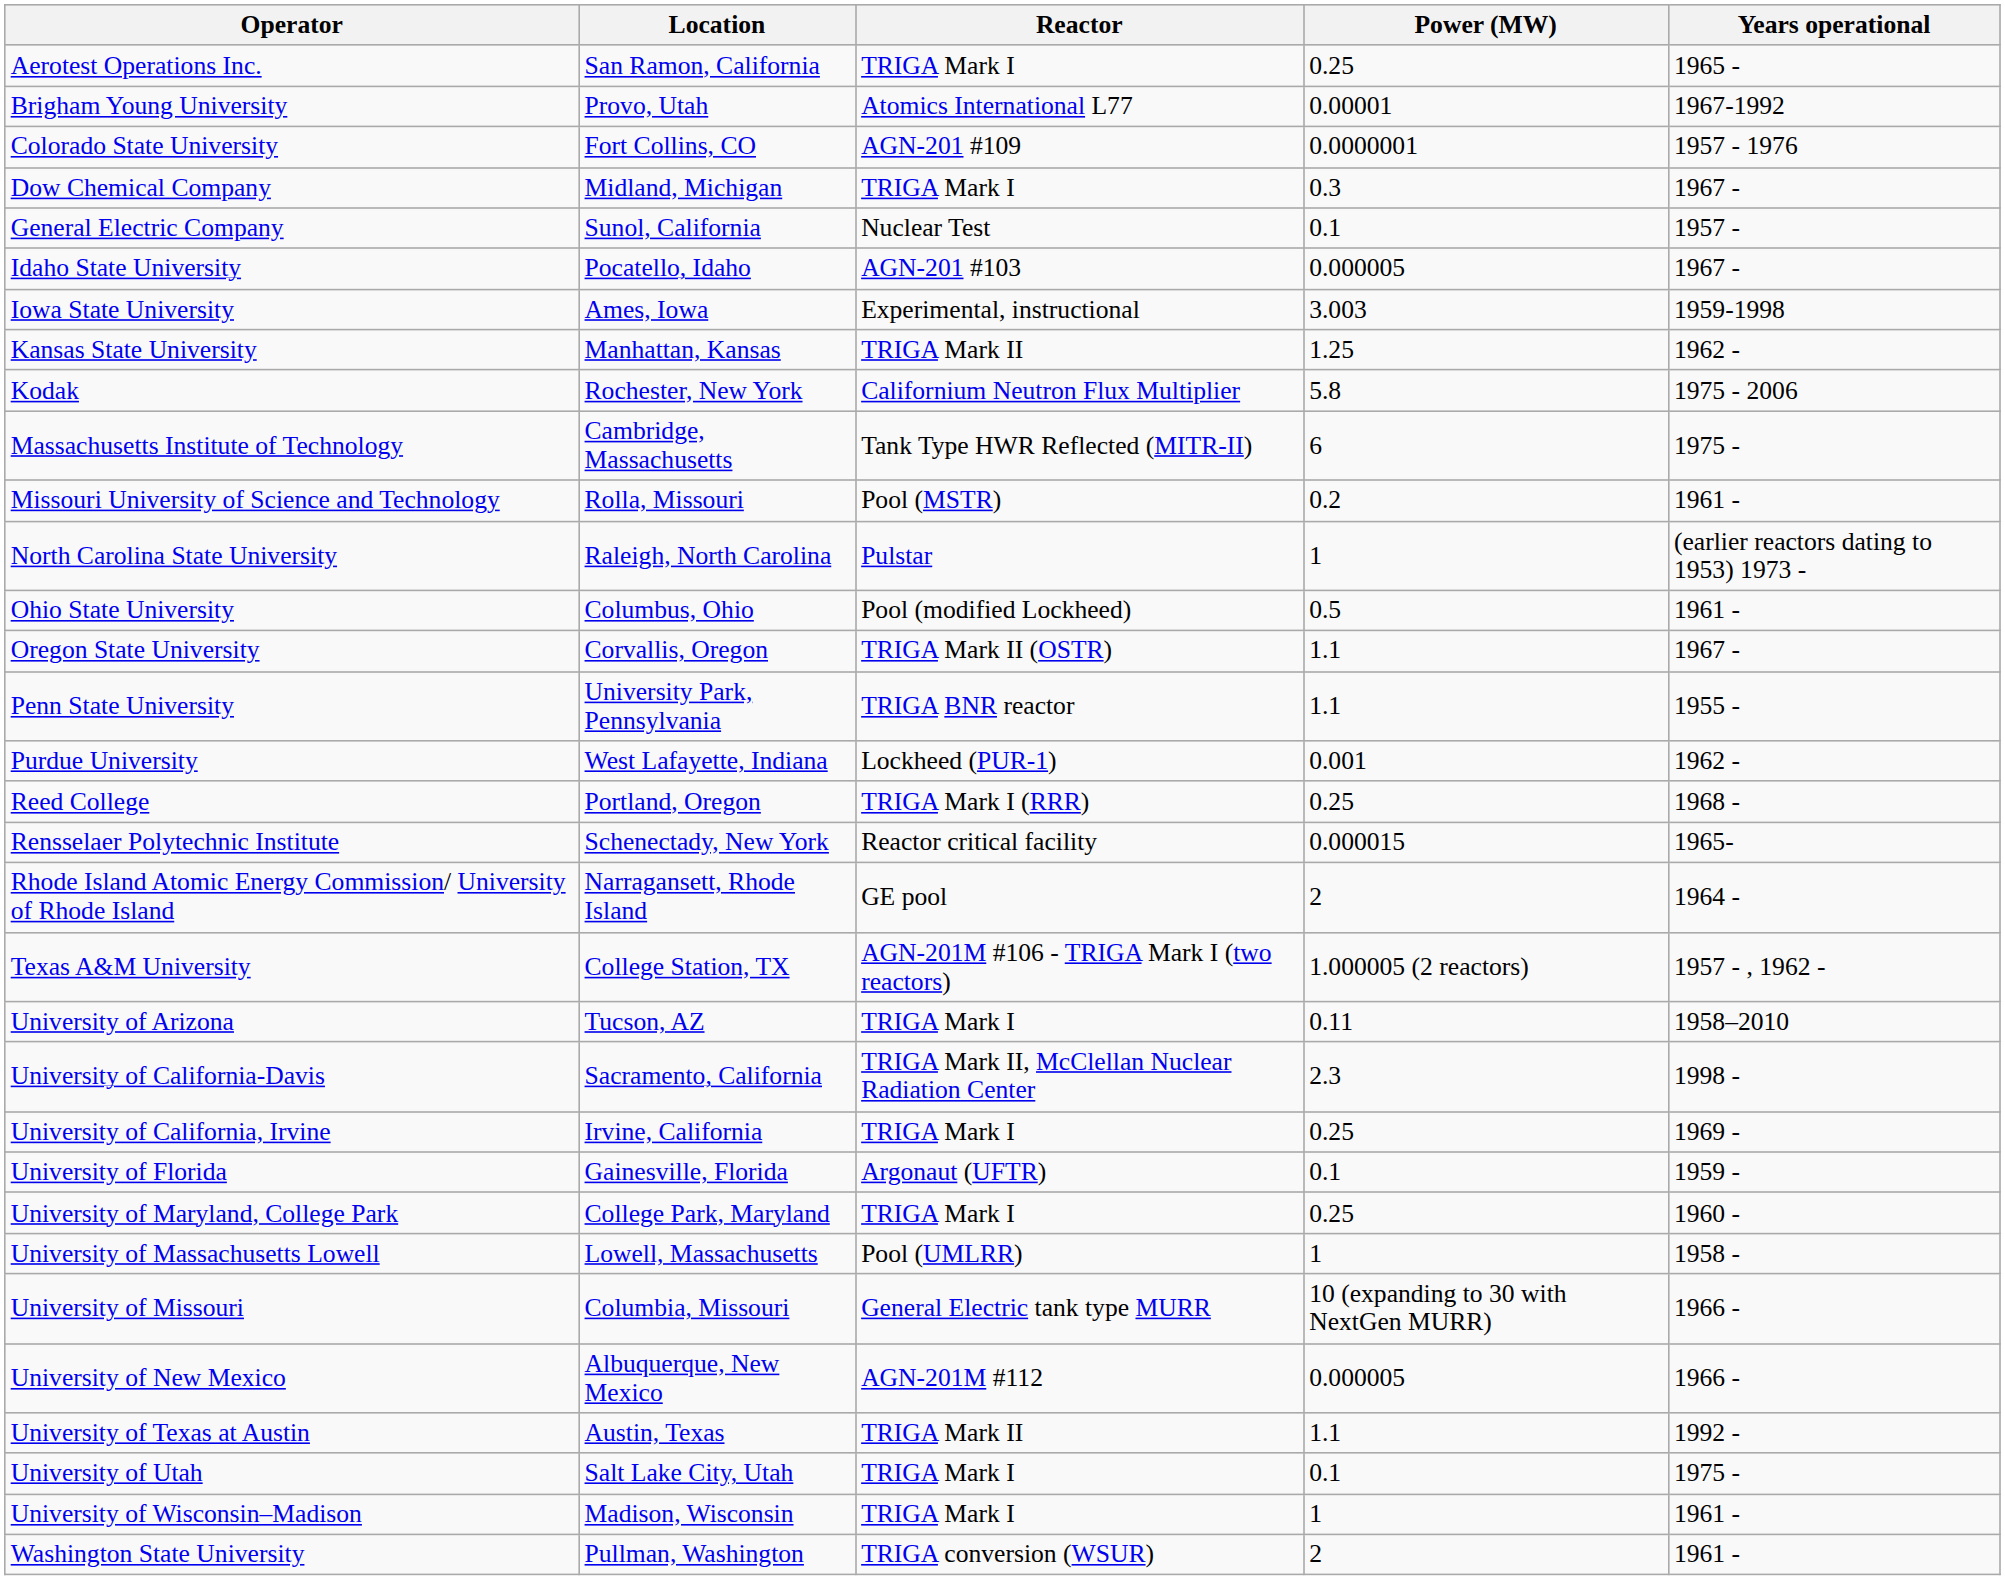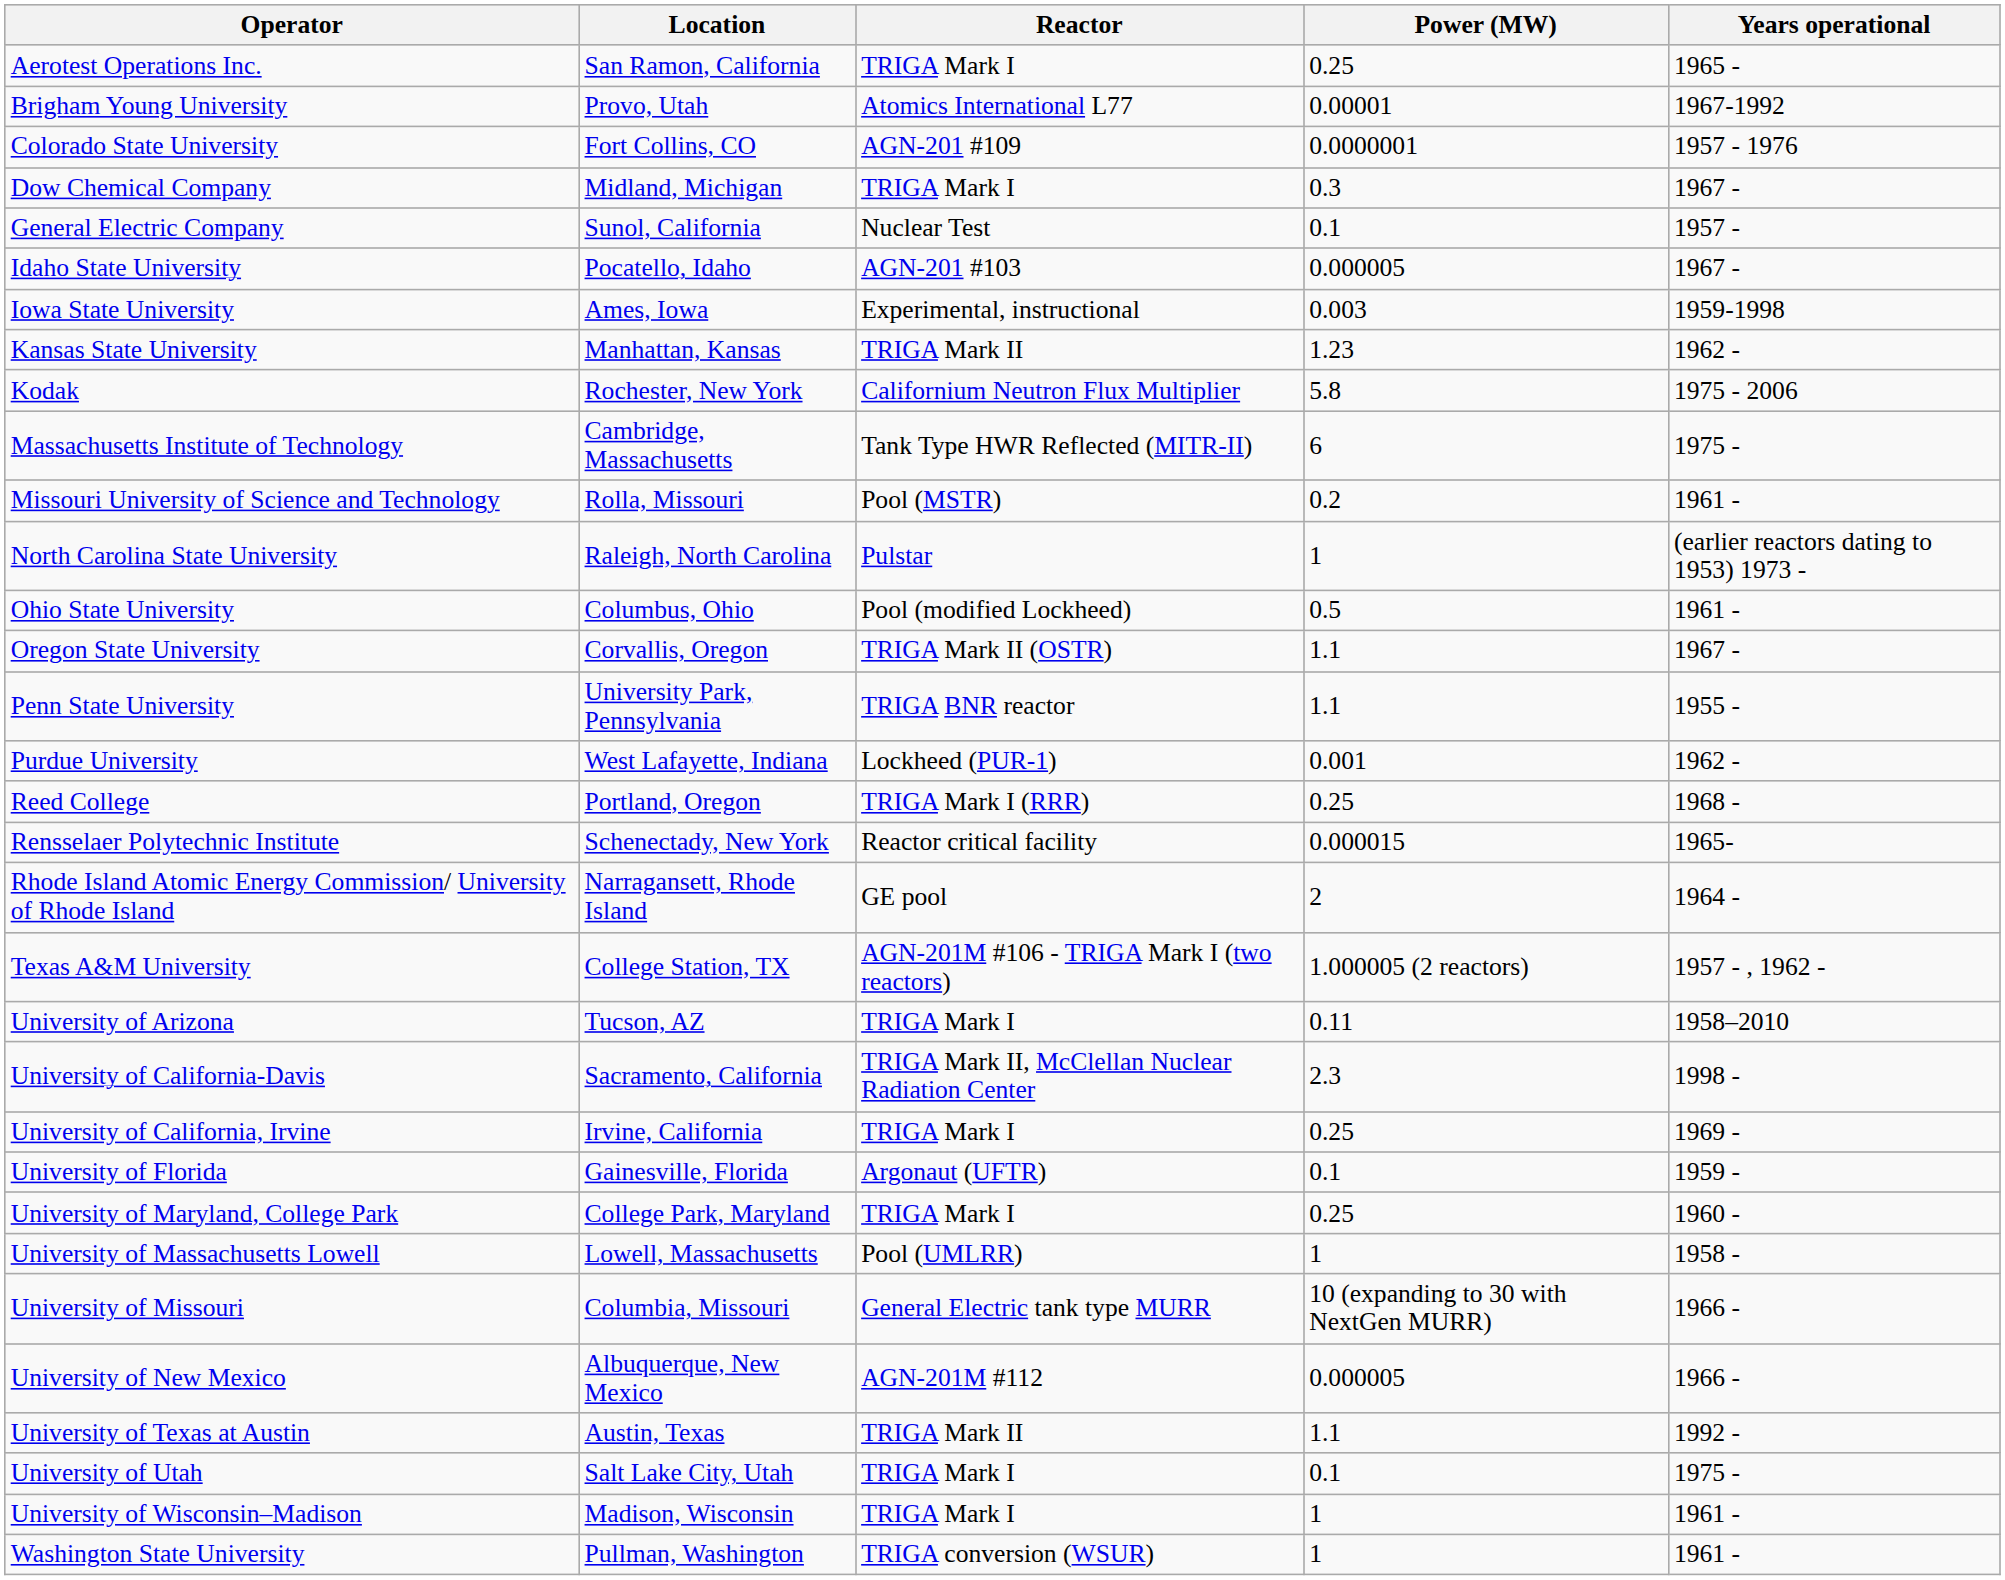Iowa State University | Power (MW): 3.003 -> 0.003
Kansas State University | Power (MW): 1.25 -> 1.23
Washington State University | Power (MW): 2 -> 1
